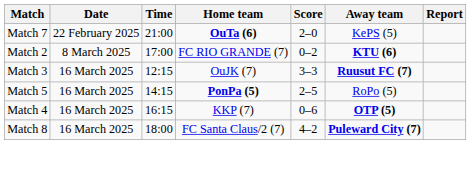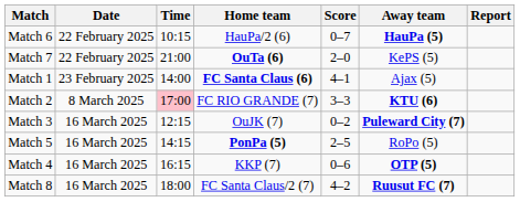+ row: Match 6 | 22 February 2025 | 10:15 | HauPa/2 (6) | 0–7 | HauPa (5)
+ row: Match 1 | 23 February 2025 | 14:00 | FC Santa Claus (6) | 4–1 | Ajax (5)
Match 2 | Time: no background -> pink background
Match 2 | Score: 0–2 -> 3–3
Match 3 | Score: 3–3 -> 0–2
Match 3 | Away team: Ruusut FC (7) -> Puleward City (7)
Match 8 | Away team: Puleward City (7) -> Ruusut FC (7)
